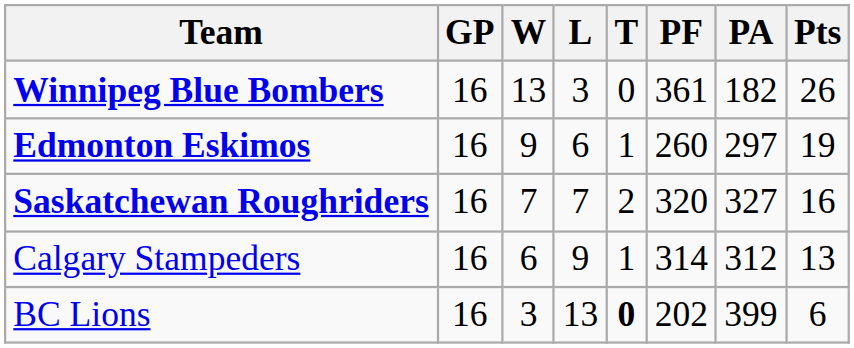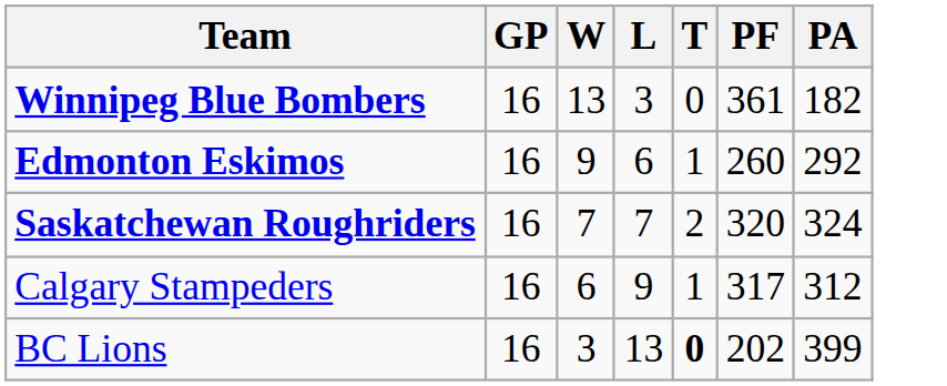- column: Pts | 26 | 19 | 16 | 13 | 6
Edmonton Eskimos | PA: 297 -> 292
Saskatchewan Roughriders | PA: 327 -> 324
Calgary Stampeders | PF: 314 -> 317
